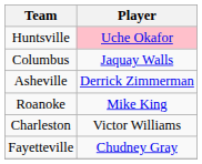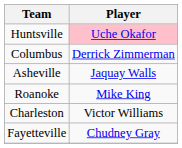Columbus | Player: Jaquay Walls -> Derrick Zimmerman
Asheville | Player: Derrick Zimmerman -> Jaquay Walls
